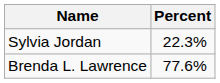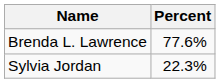rows swapped: Brenda L. Lawrence <-> Sylvia Jordan
